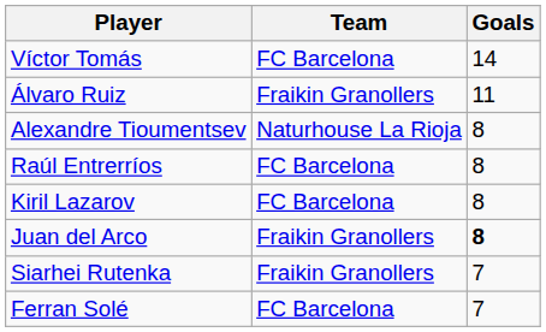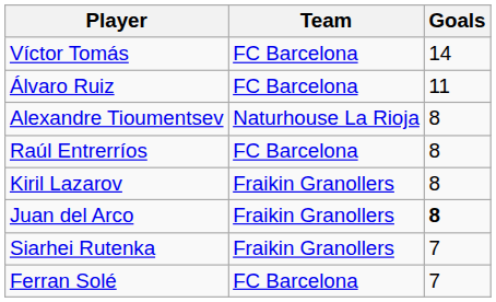Álvaro Ruiz | Team: Fraikin Granollers -> FC Barcelona
Kiril Lazarov | Team: FC Barcelona -> Fraikin Granollers
